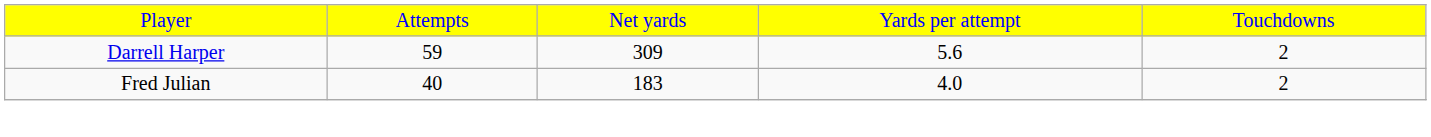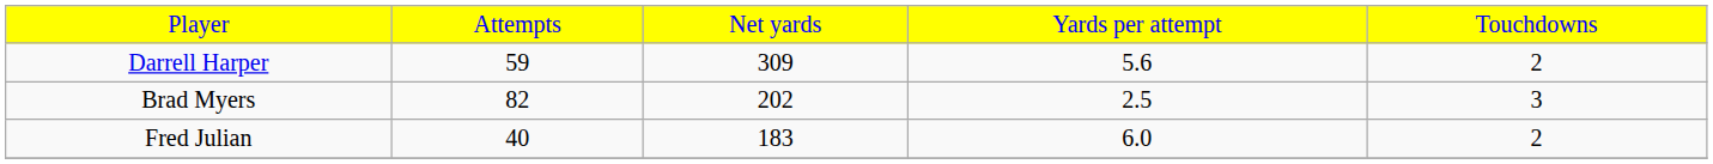+ row: Brad Myers | 82 | 202 | 2.5 | 3
Fred Julian | column 4: 4.0 -> 6.0
